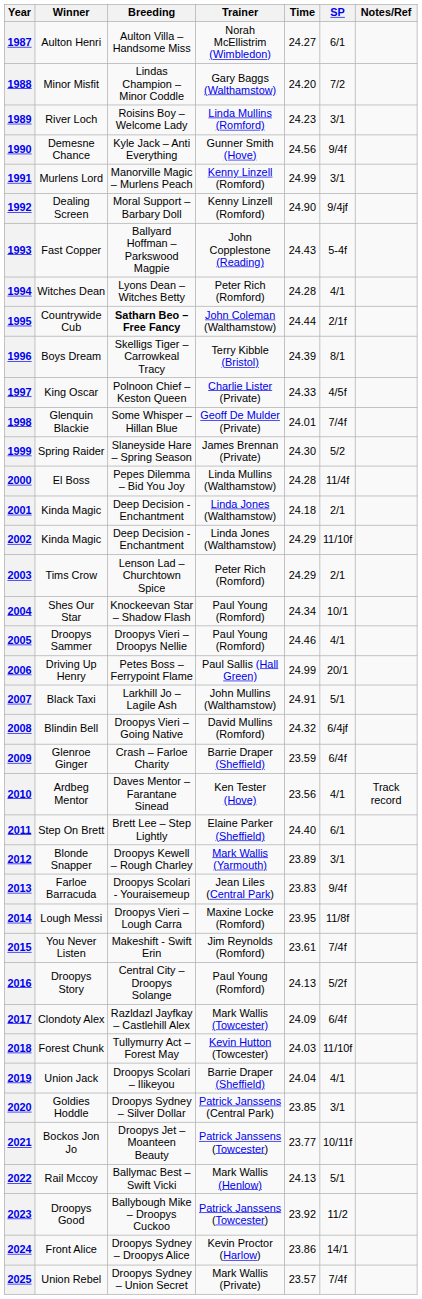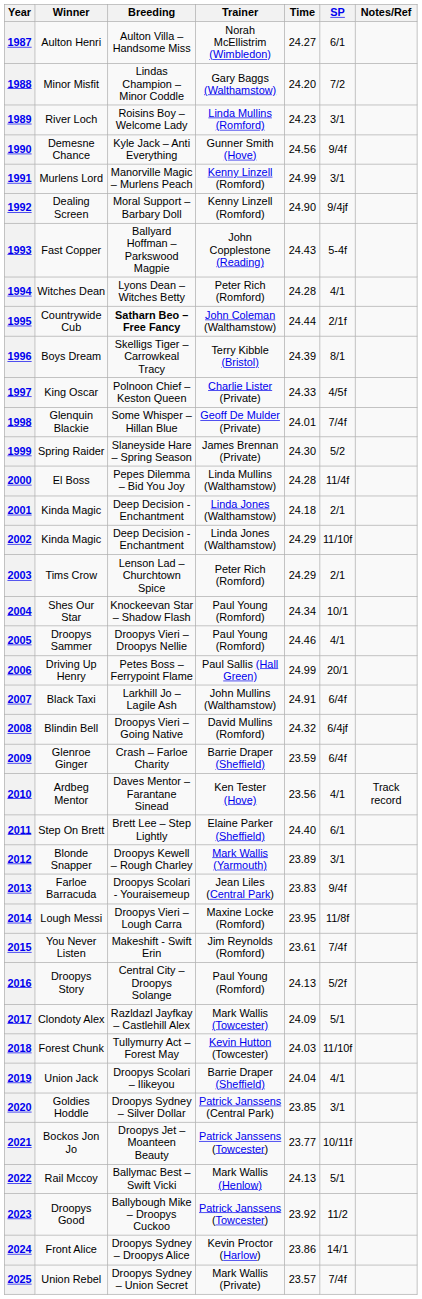2007 | SP: 5/1 -> 6/4f
2017 | SP: 6/4f -> 5/1
